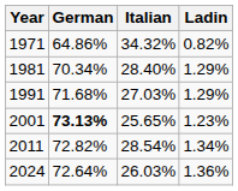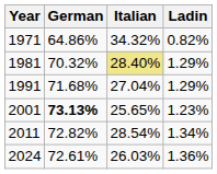1981 | German: 70.34% -> 70.32%
1981 | Italian: no background -> khaki background
1991 | Italian: 27.03% -> 27.04%
2024 | German: 72.64% -> 72.61%
